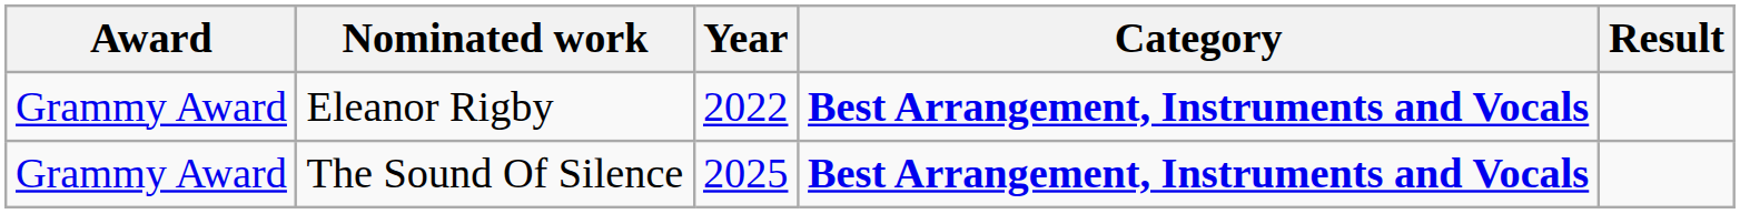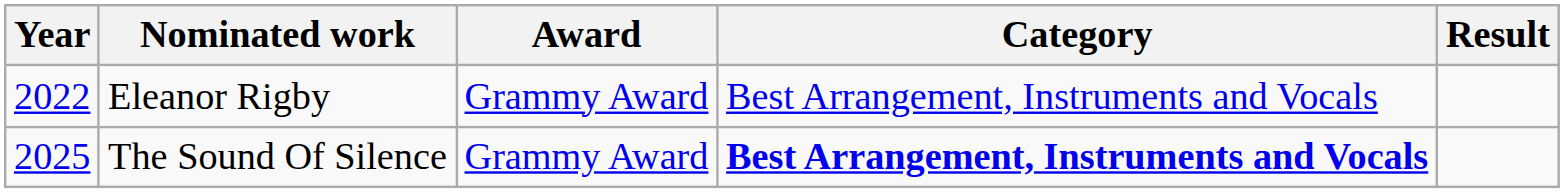columns swapped: Year <-> Award
Eleanor Rigby | Category: bold -> normal
